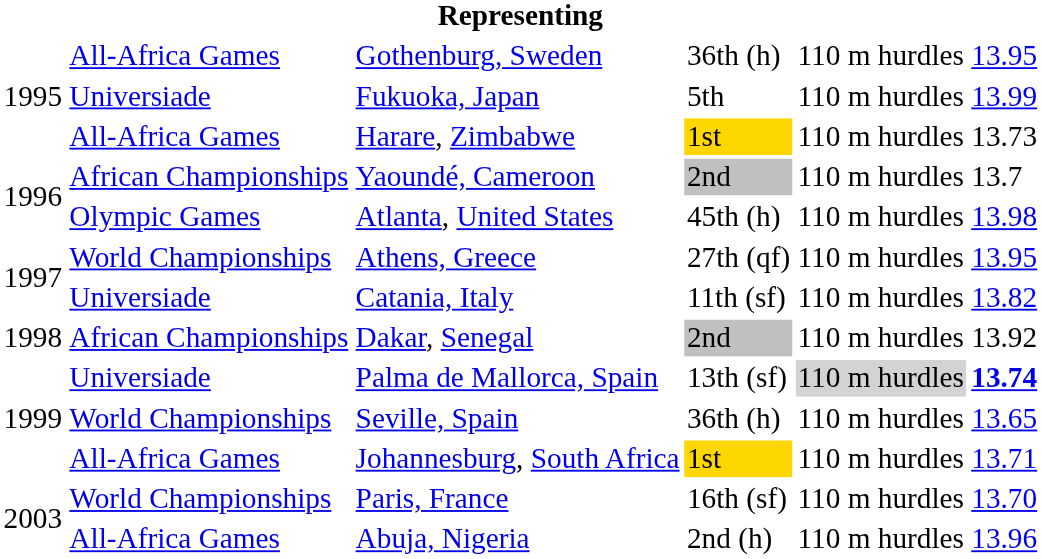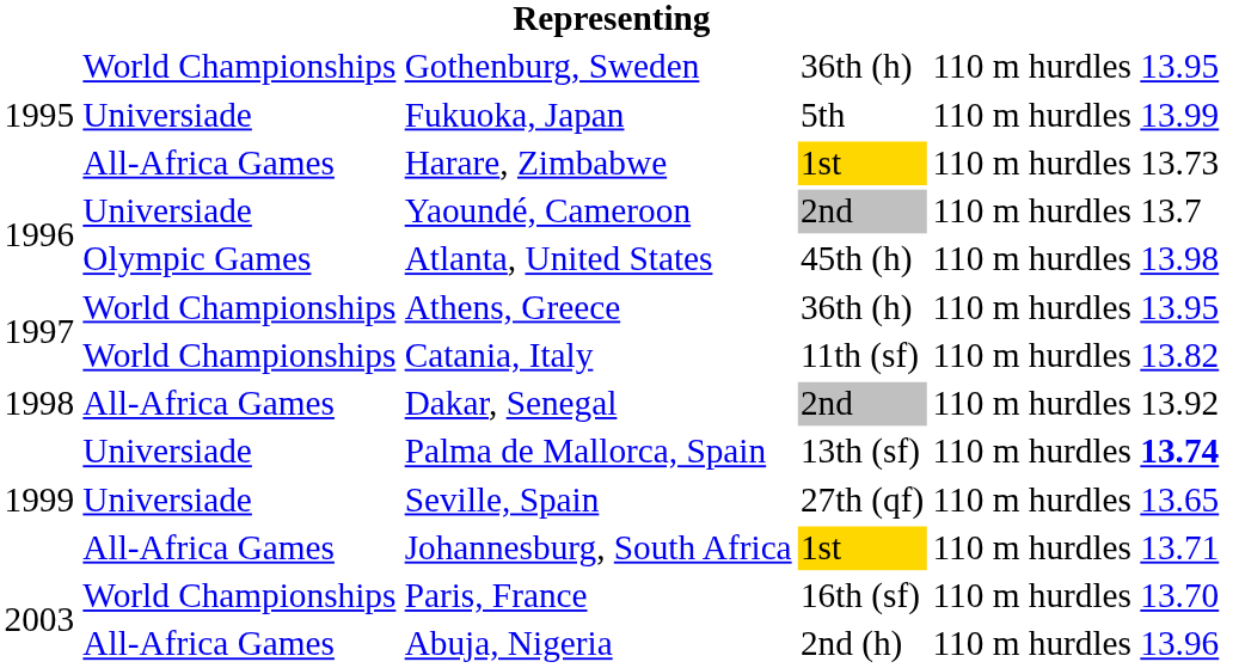Gothenburg, Sweden | column 2: All-Africa Games -> World Championships
Yaoundé, Cameroon | column 2: African Championships -> Universiade
Athens, Greece | column 4: 27th (qf) -> 36th (h)
Catania, Italy | column 2: Universiade -> World Championships
Dakar, Senegal | column 2: African Championships -> All-Africa Games
Palma de Mallorca, Spain | column 5: lightgrey background -> no background
Seville, Spain | column 2: World Championships -> Universiade
Seville, Spain | column 4: 36th (h) -> 27th (qf)
